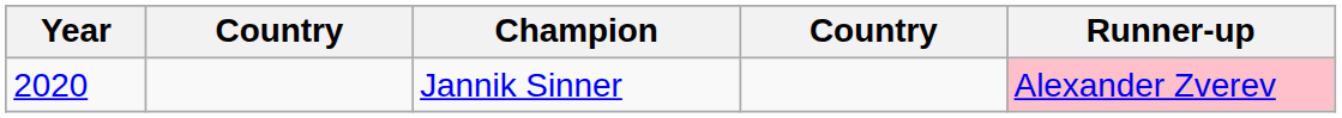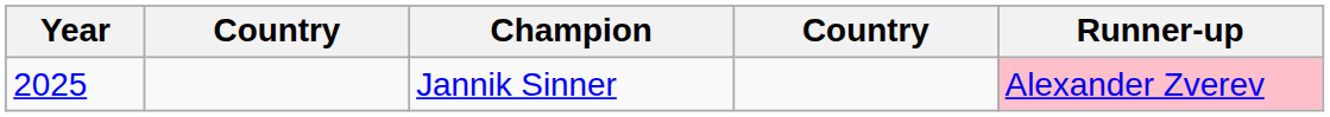Jannik Sinner | Year: 2020 -> 2025
